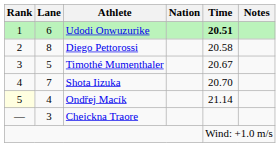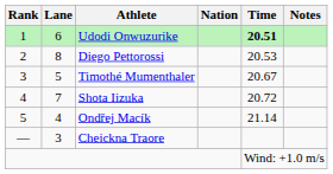Diego Pettorossi | Time: 20.58 -> 20.53
Shota Iizuka | Time: 20.70 -> 20.72
Ondřej Macík | Rank: lightyellow background -> no background
